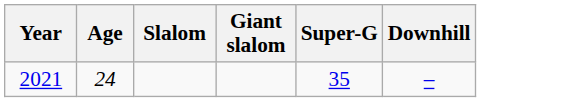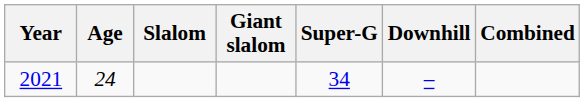+ column: Combined
2021 | Super-G: 35 -> 34
